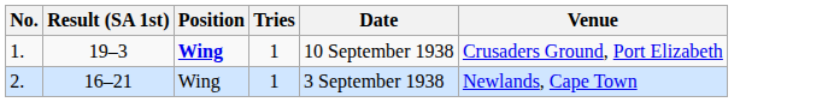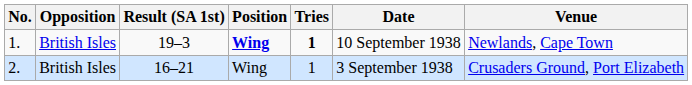+ column: Opposition | British Isles | British Isles
1. | Tries: normal -> bold
1. | Venue: Crusaders Ground, Port Elizabeth -> Newlands, Cape Town
2. | Venue: Newlands, Cape Town -> Crusaders Ground, Port Elizabeth
